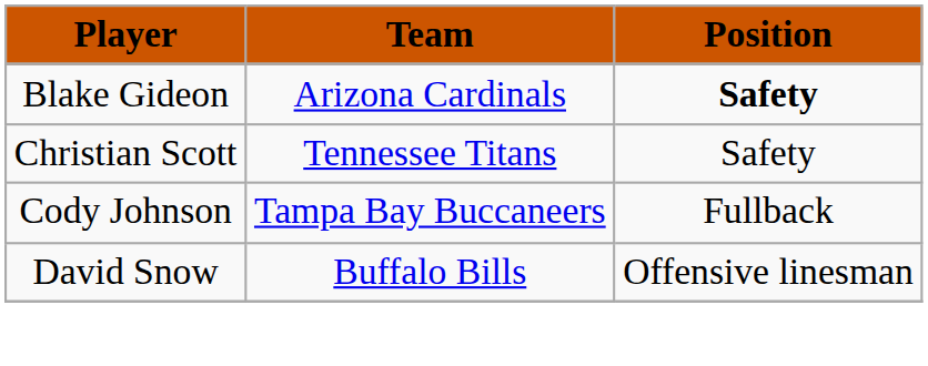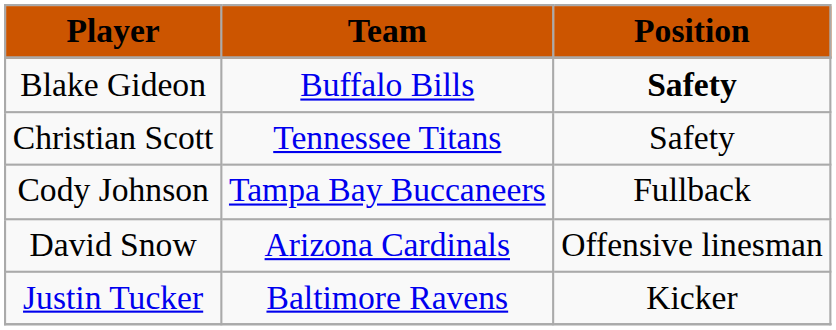Blake Gideon | Team: Arizona Cardinals -> Buffalo Bills
David Snow | Team: Buffalo Bills -> Arizona Cardinals
+ row: Justin Tucker | Baltimore Ravens | Kicker
